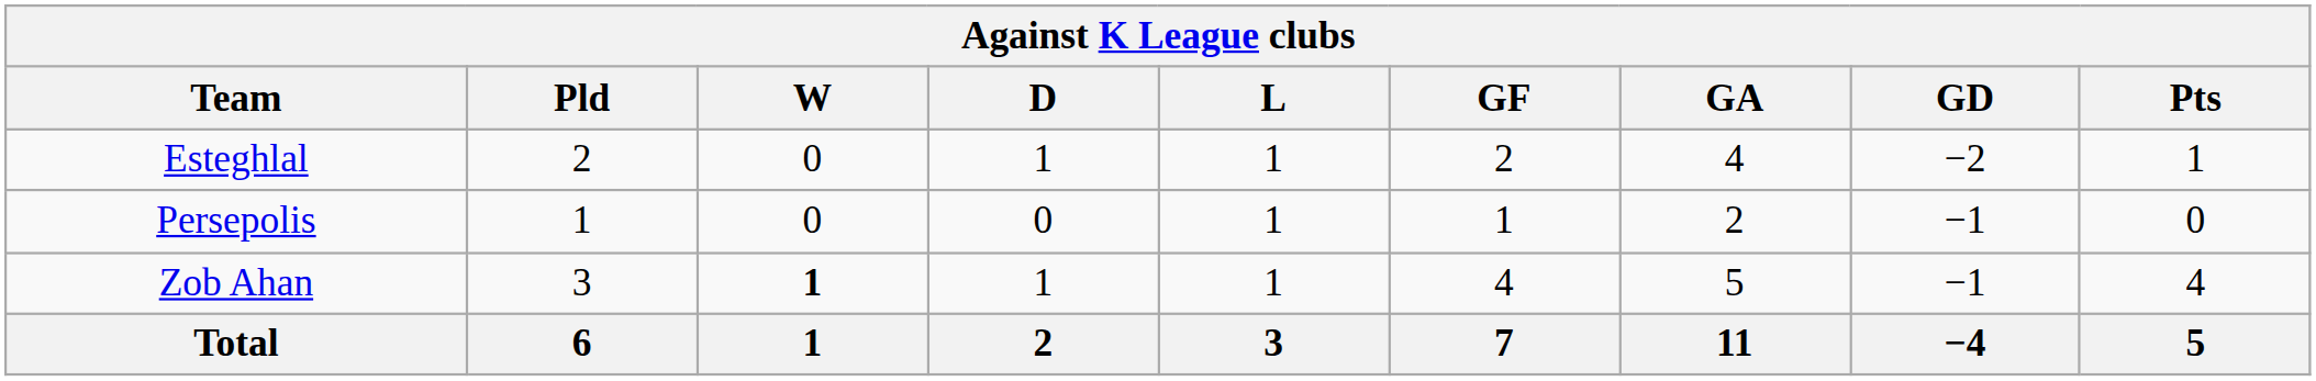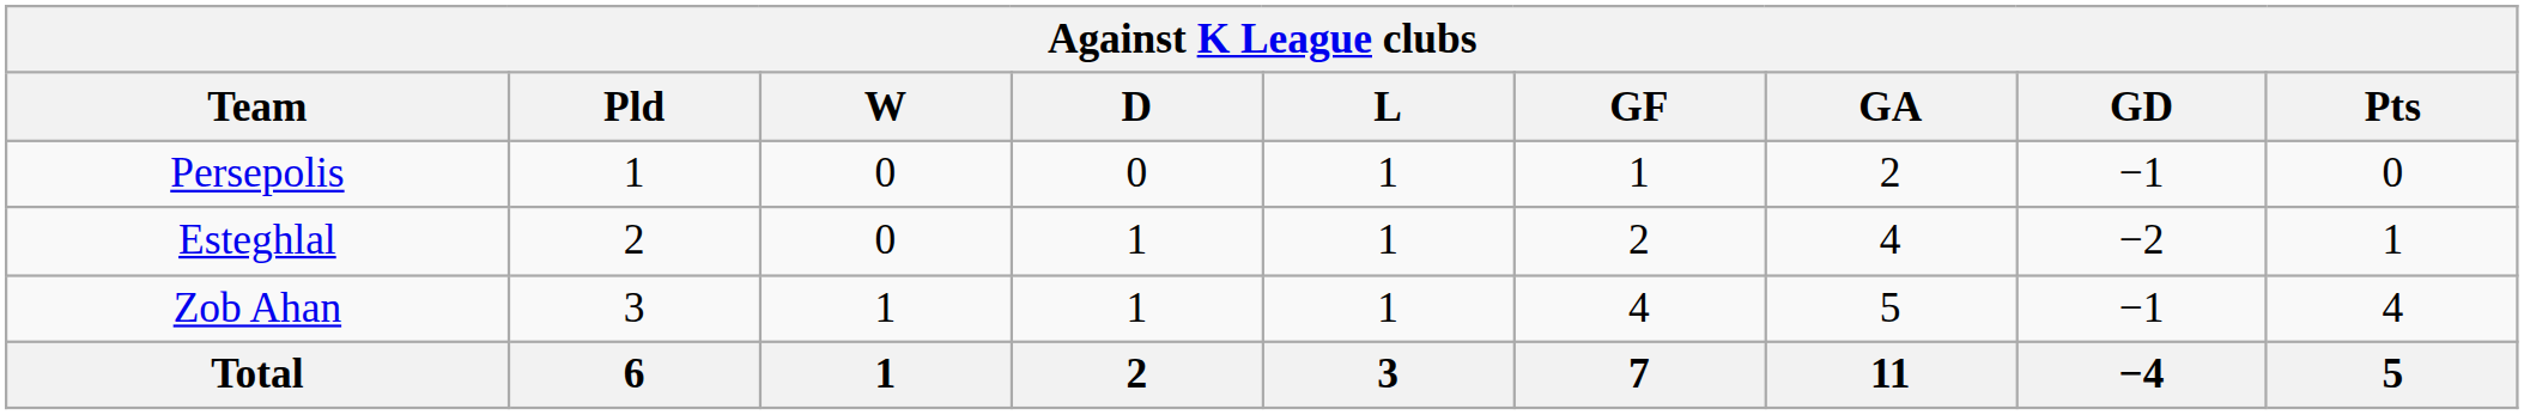rows swapped: Esteghlal <-> Persepolis
Zob Ahan | W: bold -> normal
